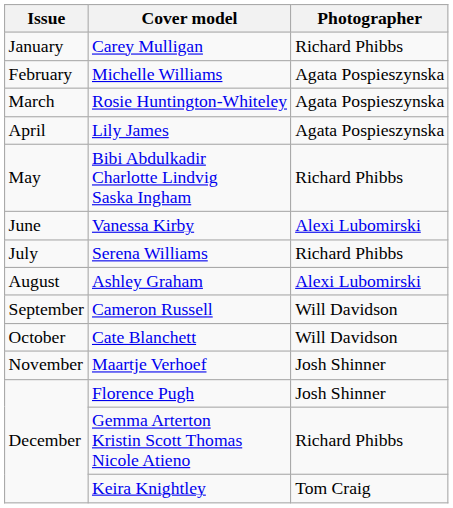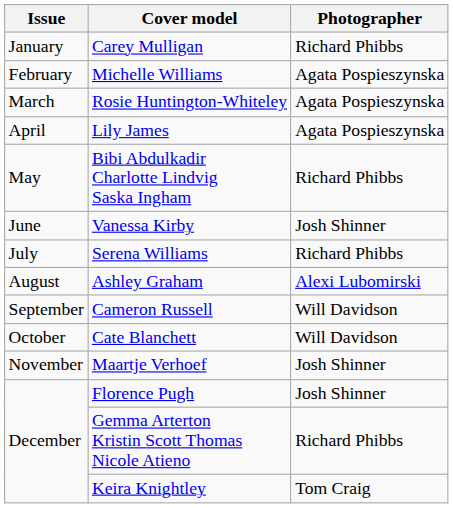Vanessa Kirby | Photographer: Alexi Lubomirski -> Josh Shinner
